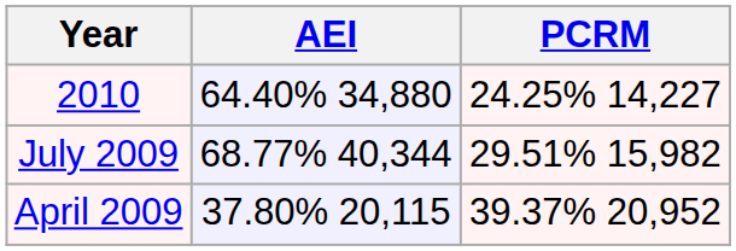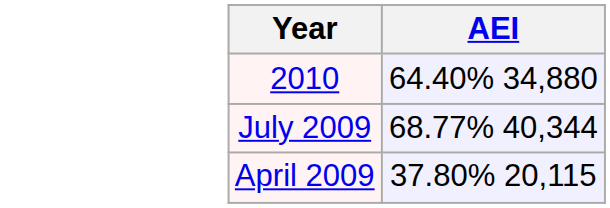- column: PCRM | 24.25% 14,227 | 29.51% 15,982 | 39.37% 20,952
